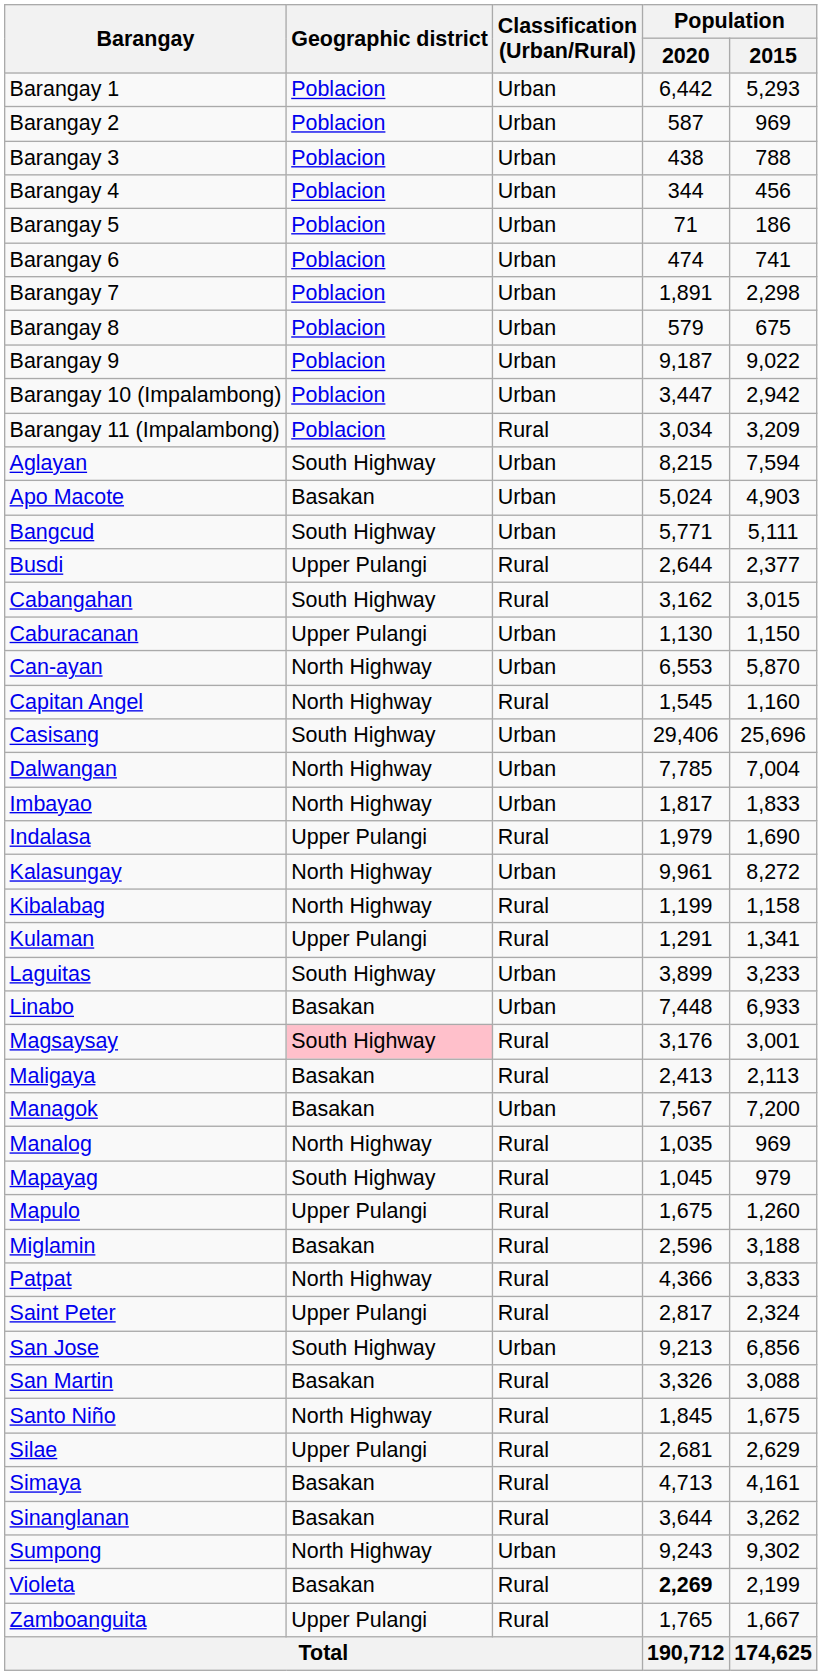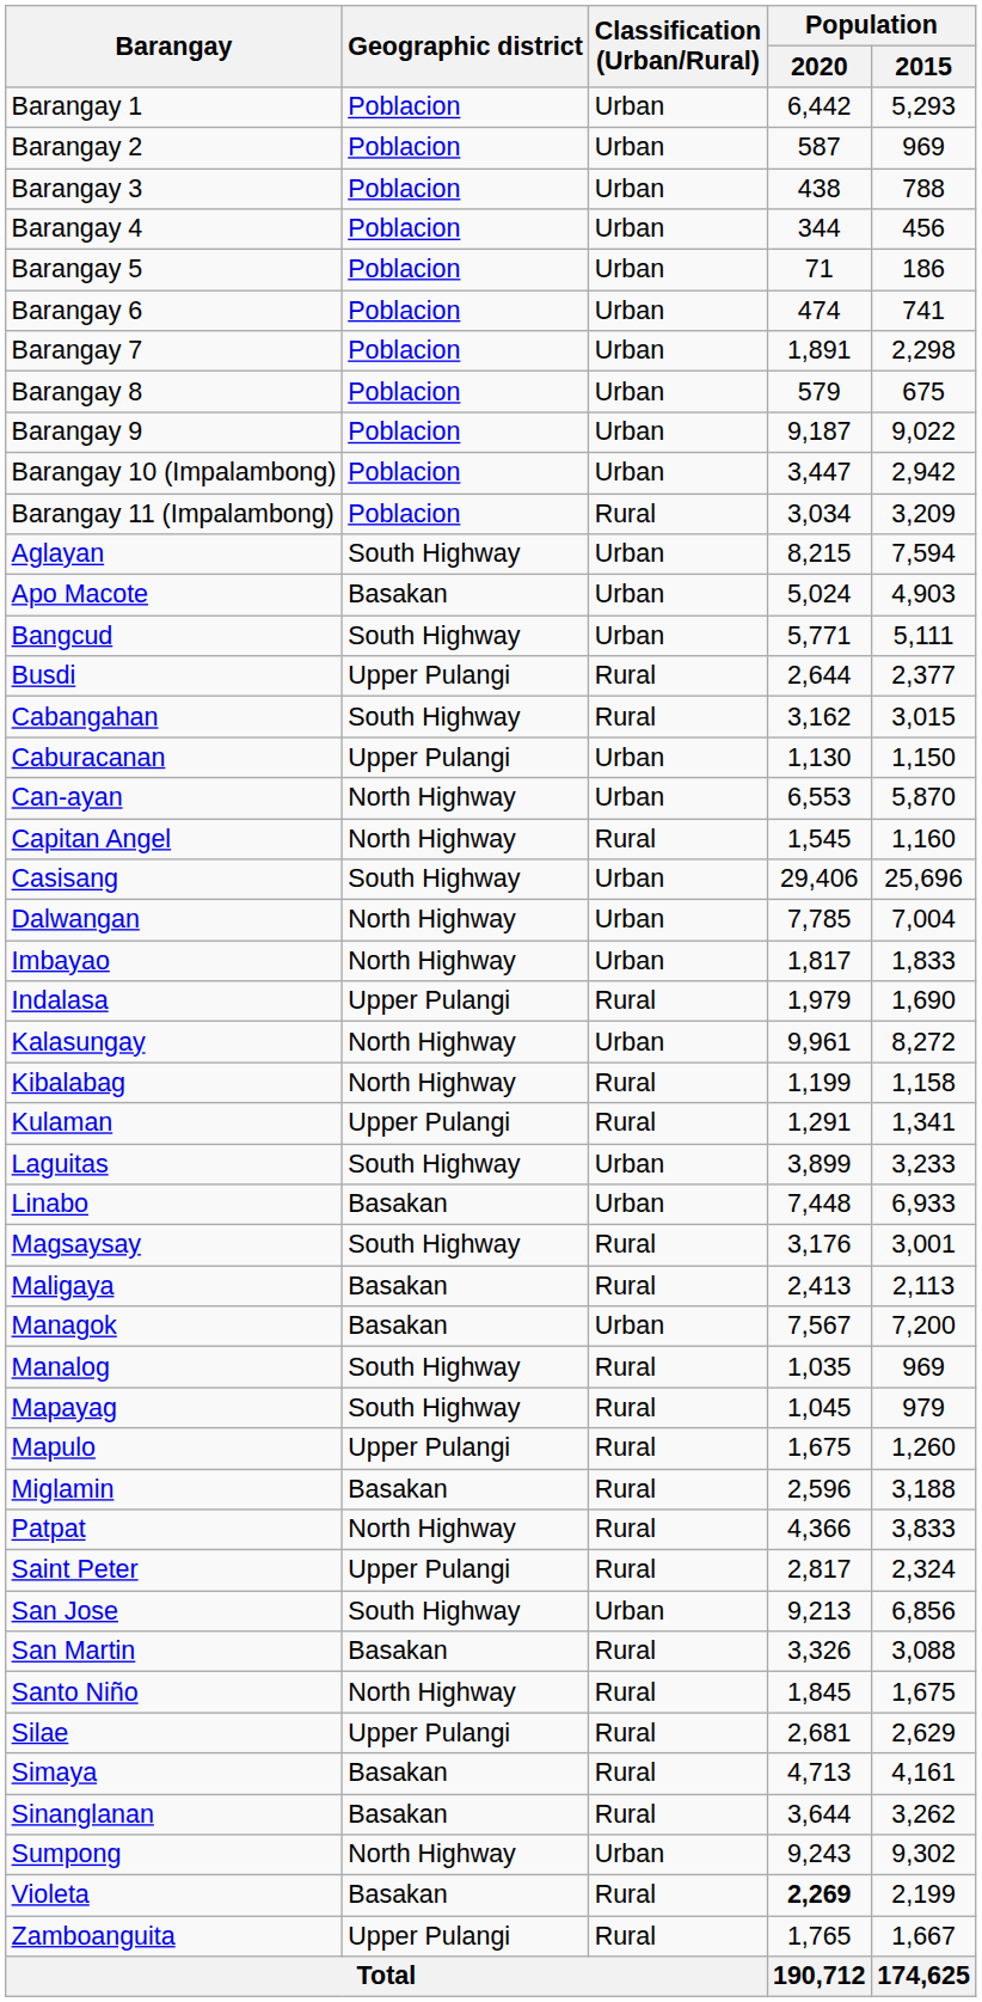Magsaysay | Geographic district: pink background -> no background
Manalog | Geographic district: North Highway -> South Highway
